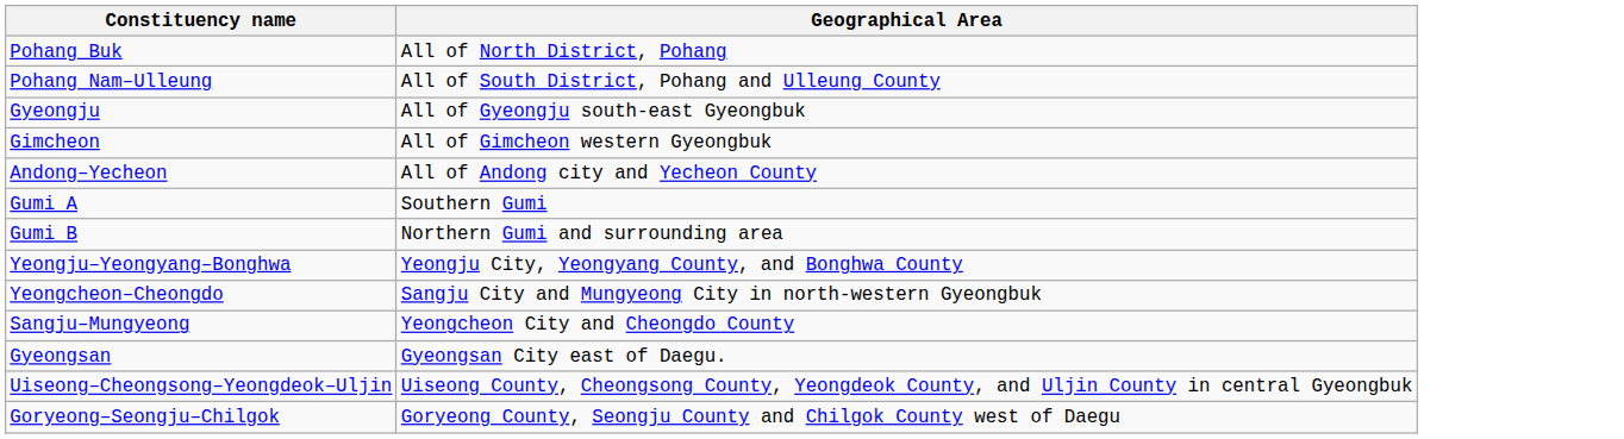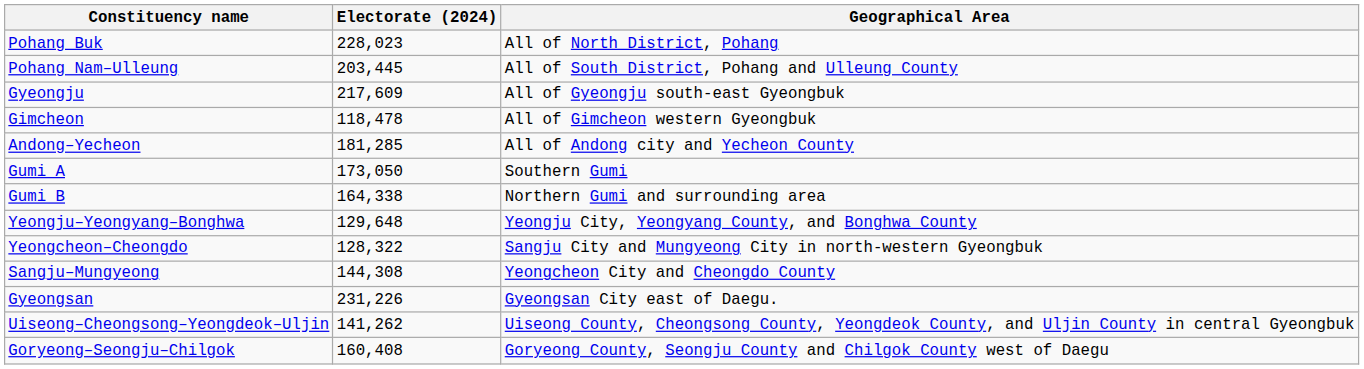+ column: Electorate (2024) | 228,023 | 203,445 | 217,609 | 118,478 | 181,285 | 173,050 | 164,338 | 129,648 | 128,322 | 144,308 | 231,226 | 141,262 | 160,408
